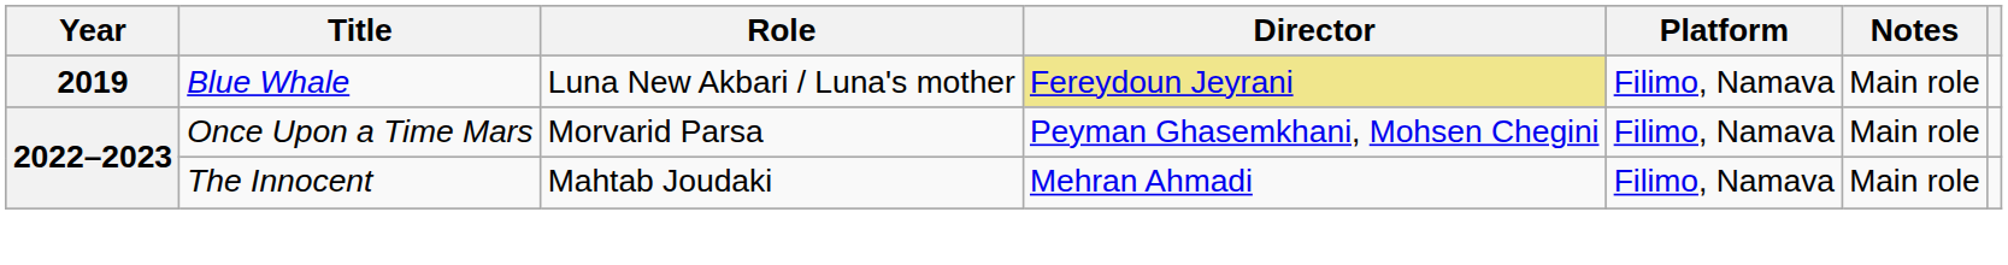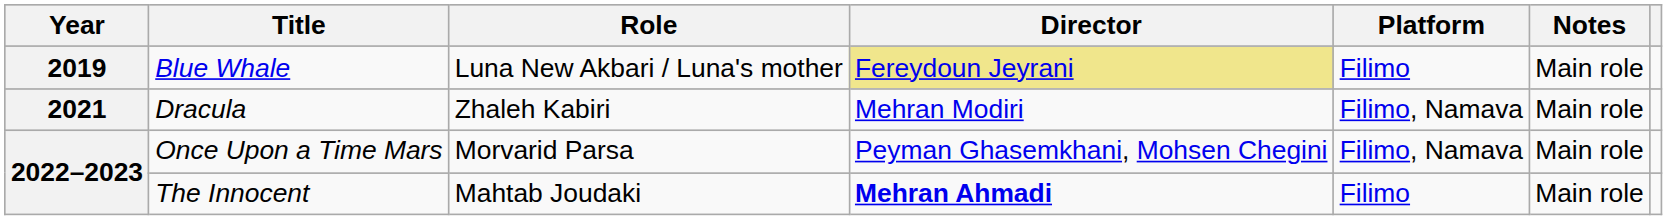Blue Whale | Platform: Filimo, Namava -> Filimo
+ row: 2021 | Dracula | Zhaleh Kabiri | Mehran Modiri | Filimo, Namava | Main role
The Innocent | Director: normal -> bold
The Innocent | Platform: Filimo, Namava -> Filimo
